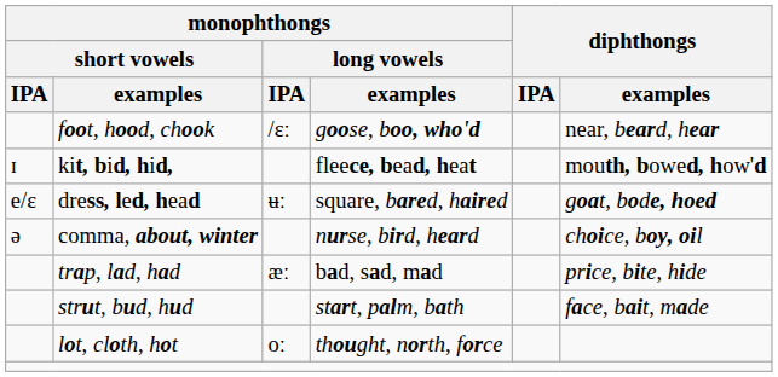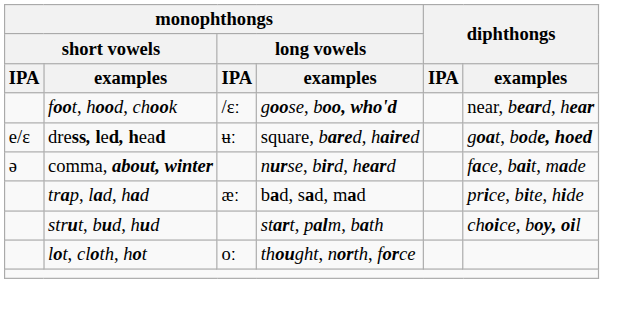- row: ɪ | kit, bid, hid, | fleece, bead, heat | mouth, bowed, how'd
comma, about, winter | diphthongs / examples: choice, boy, oil -> face, bait, made
strut, bud, hud | diphthongs / examples: face, bait, made -> choice, boy, oil
